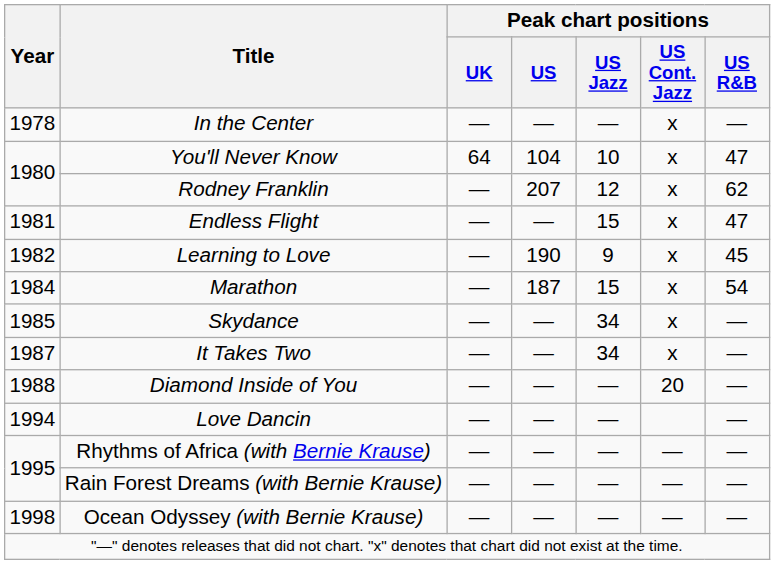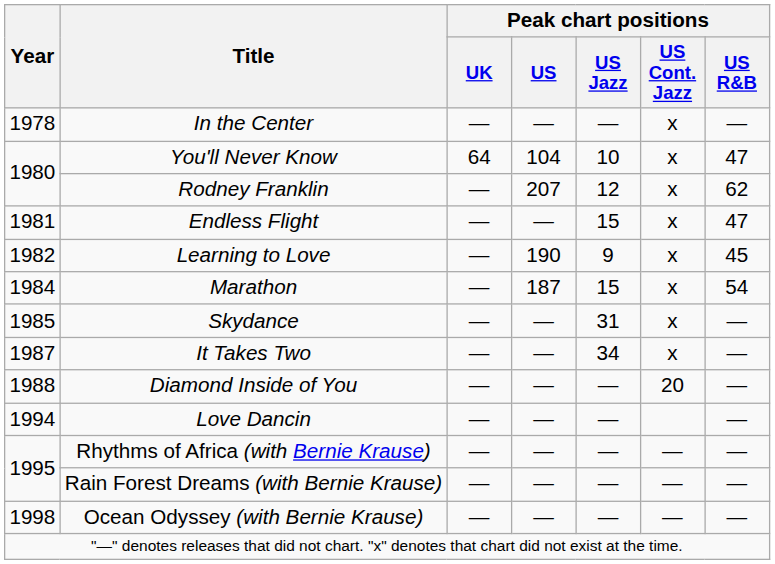Skydance | Peak chart positions / US Jazz: 34 -> 31
